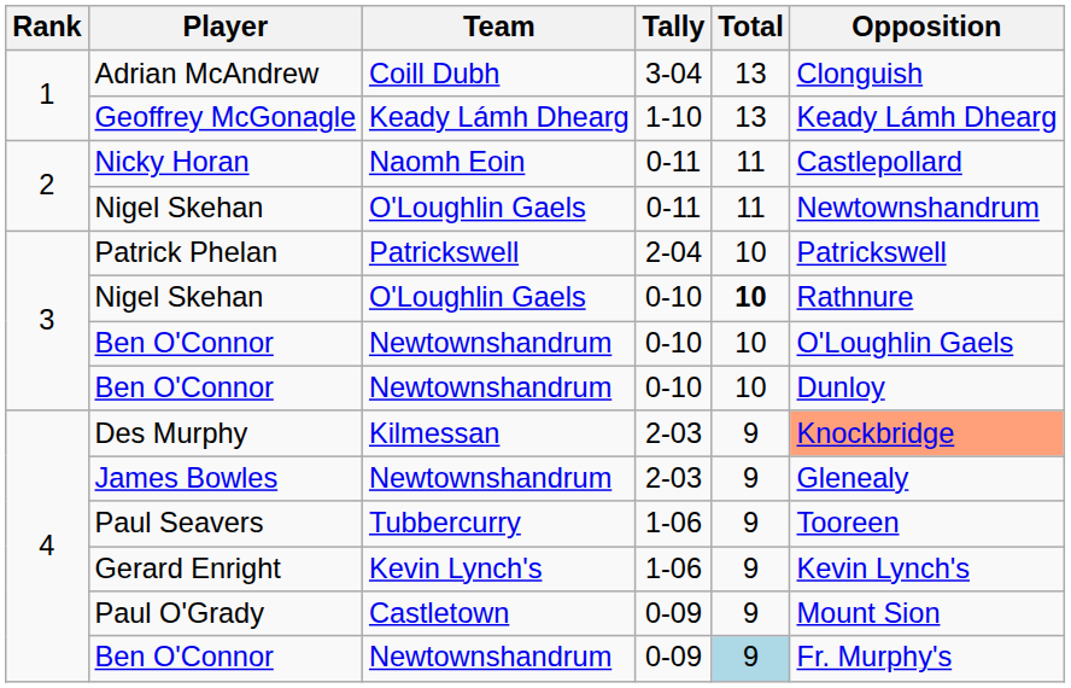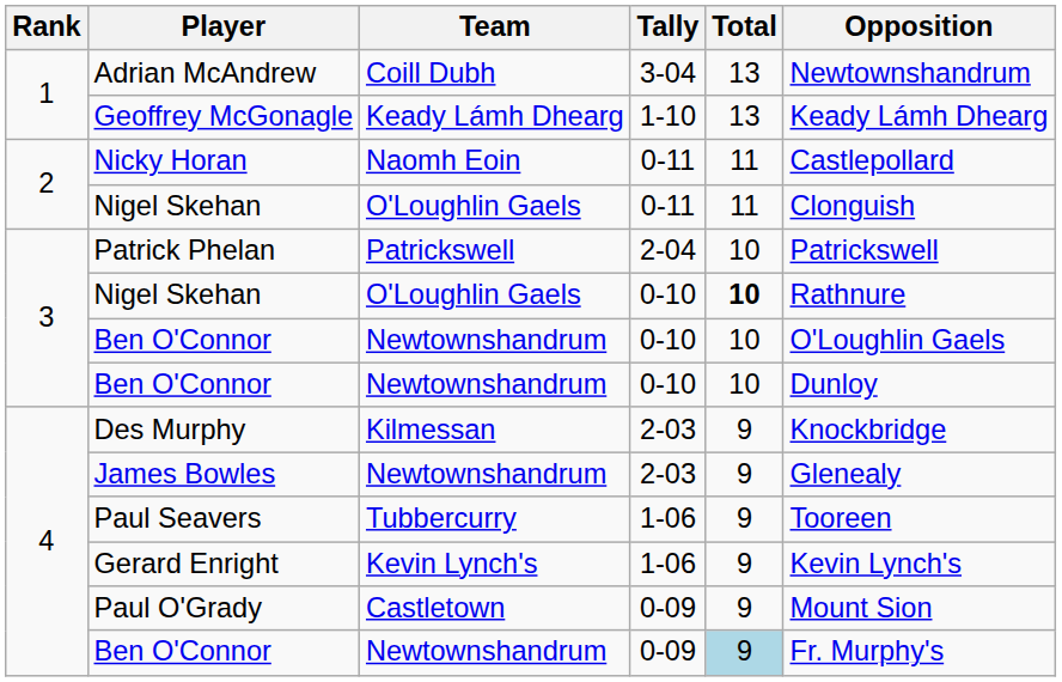Adrian McAndrew | Opposition: Clonguish -> Newtownshandrum
Nigel Skehan / 0-11 | Opposition: Newtownshandrum -> Clonguish
Des Murphy | Opposition: lightsalmon background -> no background
